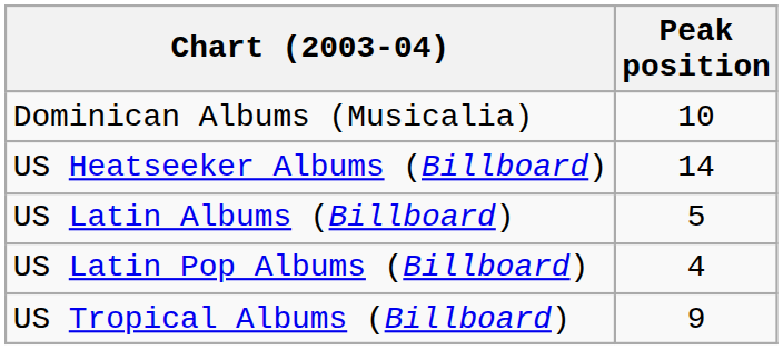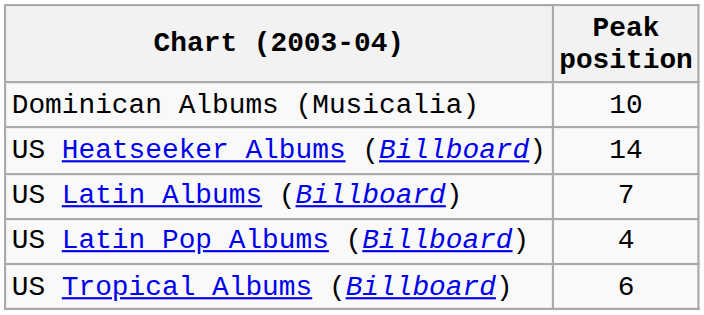US Latin Albums (Billboard) | Peak position: 5 -> 7
US Tropical Albums (Billboard) | Peak position: 9 -> 6
